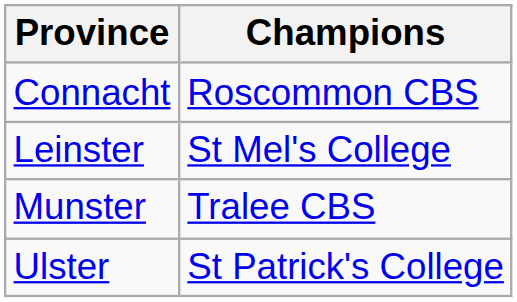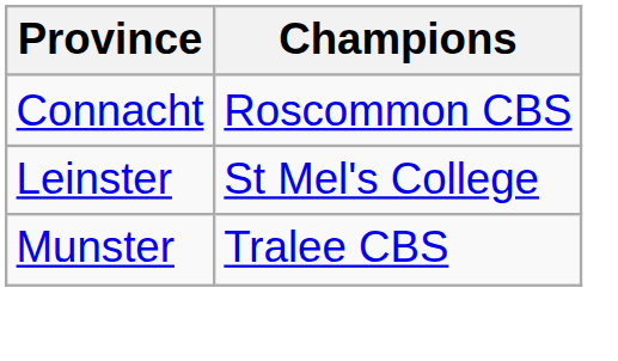- row: Ulster | St Patrick's College
